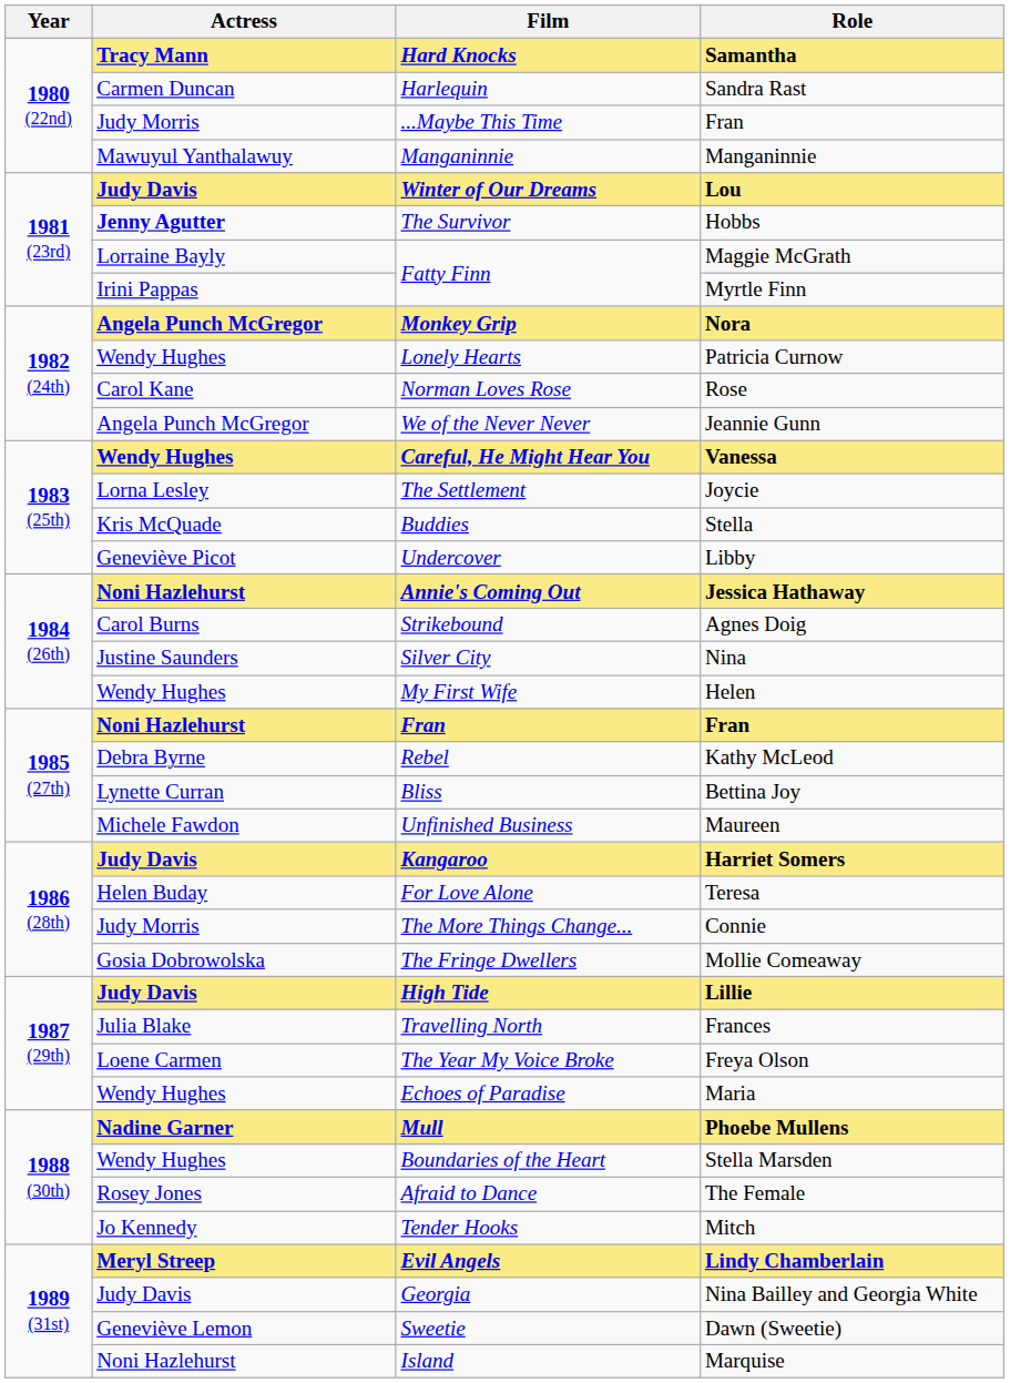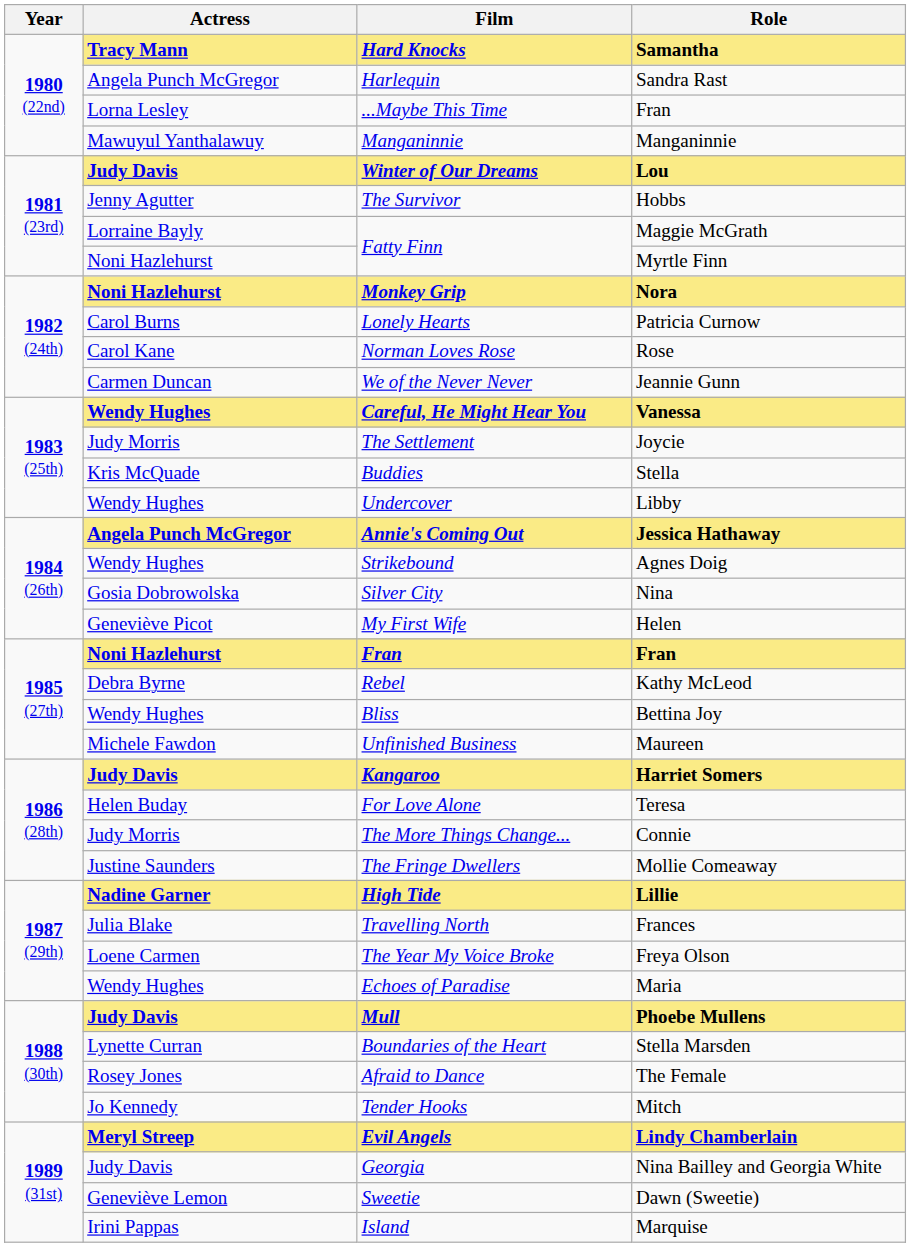Harlequin | Actress: Carmen Duncan -> Angela Punch McGregor
...Maybe This Time | Actress: Judy Morris -> Lorna Lesley
The Survivor | Actress: bold -> normal
Fatty Finn / Myrtle Finn | Actress: Irini Pappas -> Noni Hazlehurst
Monkey Grip | Actress: Angela Punch McGregor -> Noni Hazlehurst
Lonely Hearts | Actress: Wendy Hughes -> Carol Burns
We of the Never Never | Actress: Angela Punch McGregor -> Carmen Duncan
The Settlement | Actress: Lorna Lesley -> Judy Morris
Undercover | Actress: Geneviève Picot -> Wendy Hughes
Annie's Coming Out | Actress: Noni Hazlehurst -> Angela Punch McGregor
Strikebound | Actress: Carol Burns -> Wendy Hughes
Silver City | Actress: Justine Saunders -> Gosia Dobrowolska
My First Wife | Actress: Wendy Hughes -> Geneviève Picot
Bliss | Actress: Lynette Curran -> Wendy Hughes
The Fringe Dwellers | Actress: Gosia Dobrowolska -> Justine Saunders
High Tide | Actress: Judy Davis -> Nadine Garner
Mull | Actress: Nadine Garner -> Judy Davis
Boundaries of the Heart | Actress: Wendy Hughes -> Lynette Curran
Island | Actress: Noni Hazlehurst -> Irini Pappas
